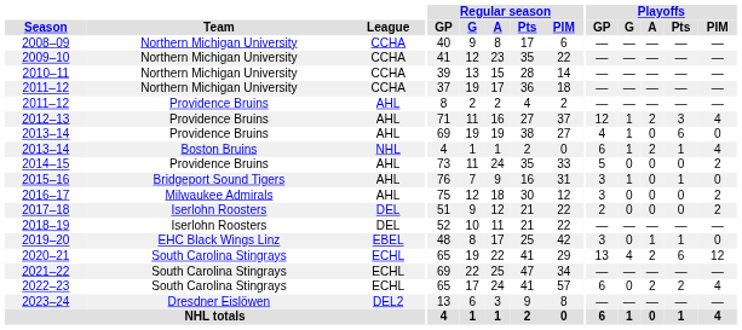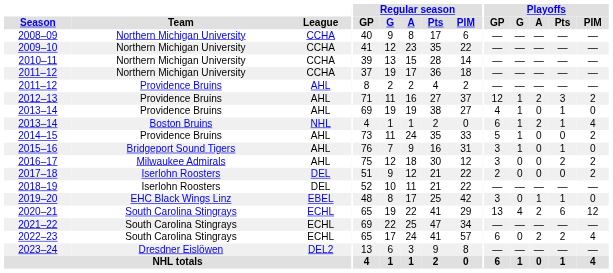2012–13 | Playoffs / PIM: 4 -> 2
2013–14 / Providence Bruins | Playoffs / Pts: 6 -> 1
2014–15 | Playoffs / G: 0 -> 1
2016–17 | Playoffs / Pts: 0 -> 2
